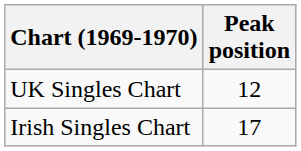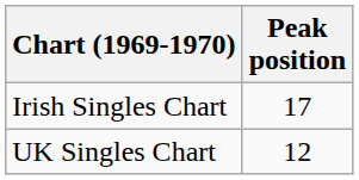rows swapped: UK Singles Chart <-> Irish Singles Chart
